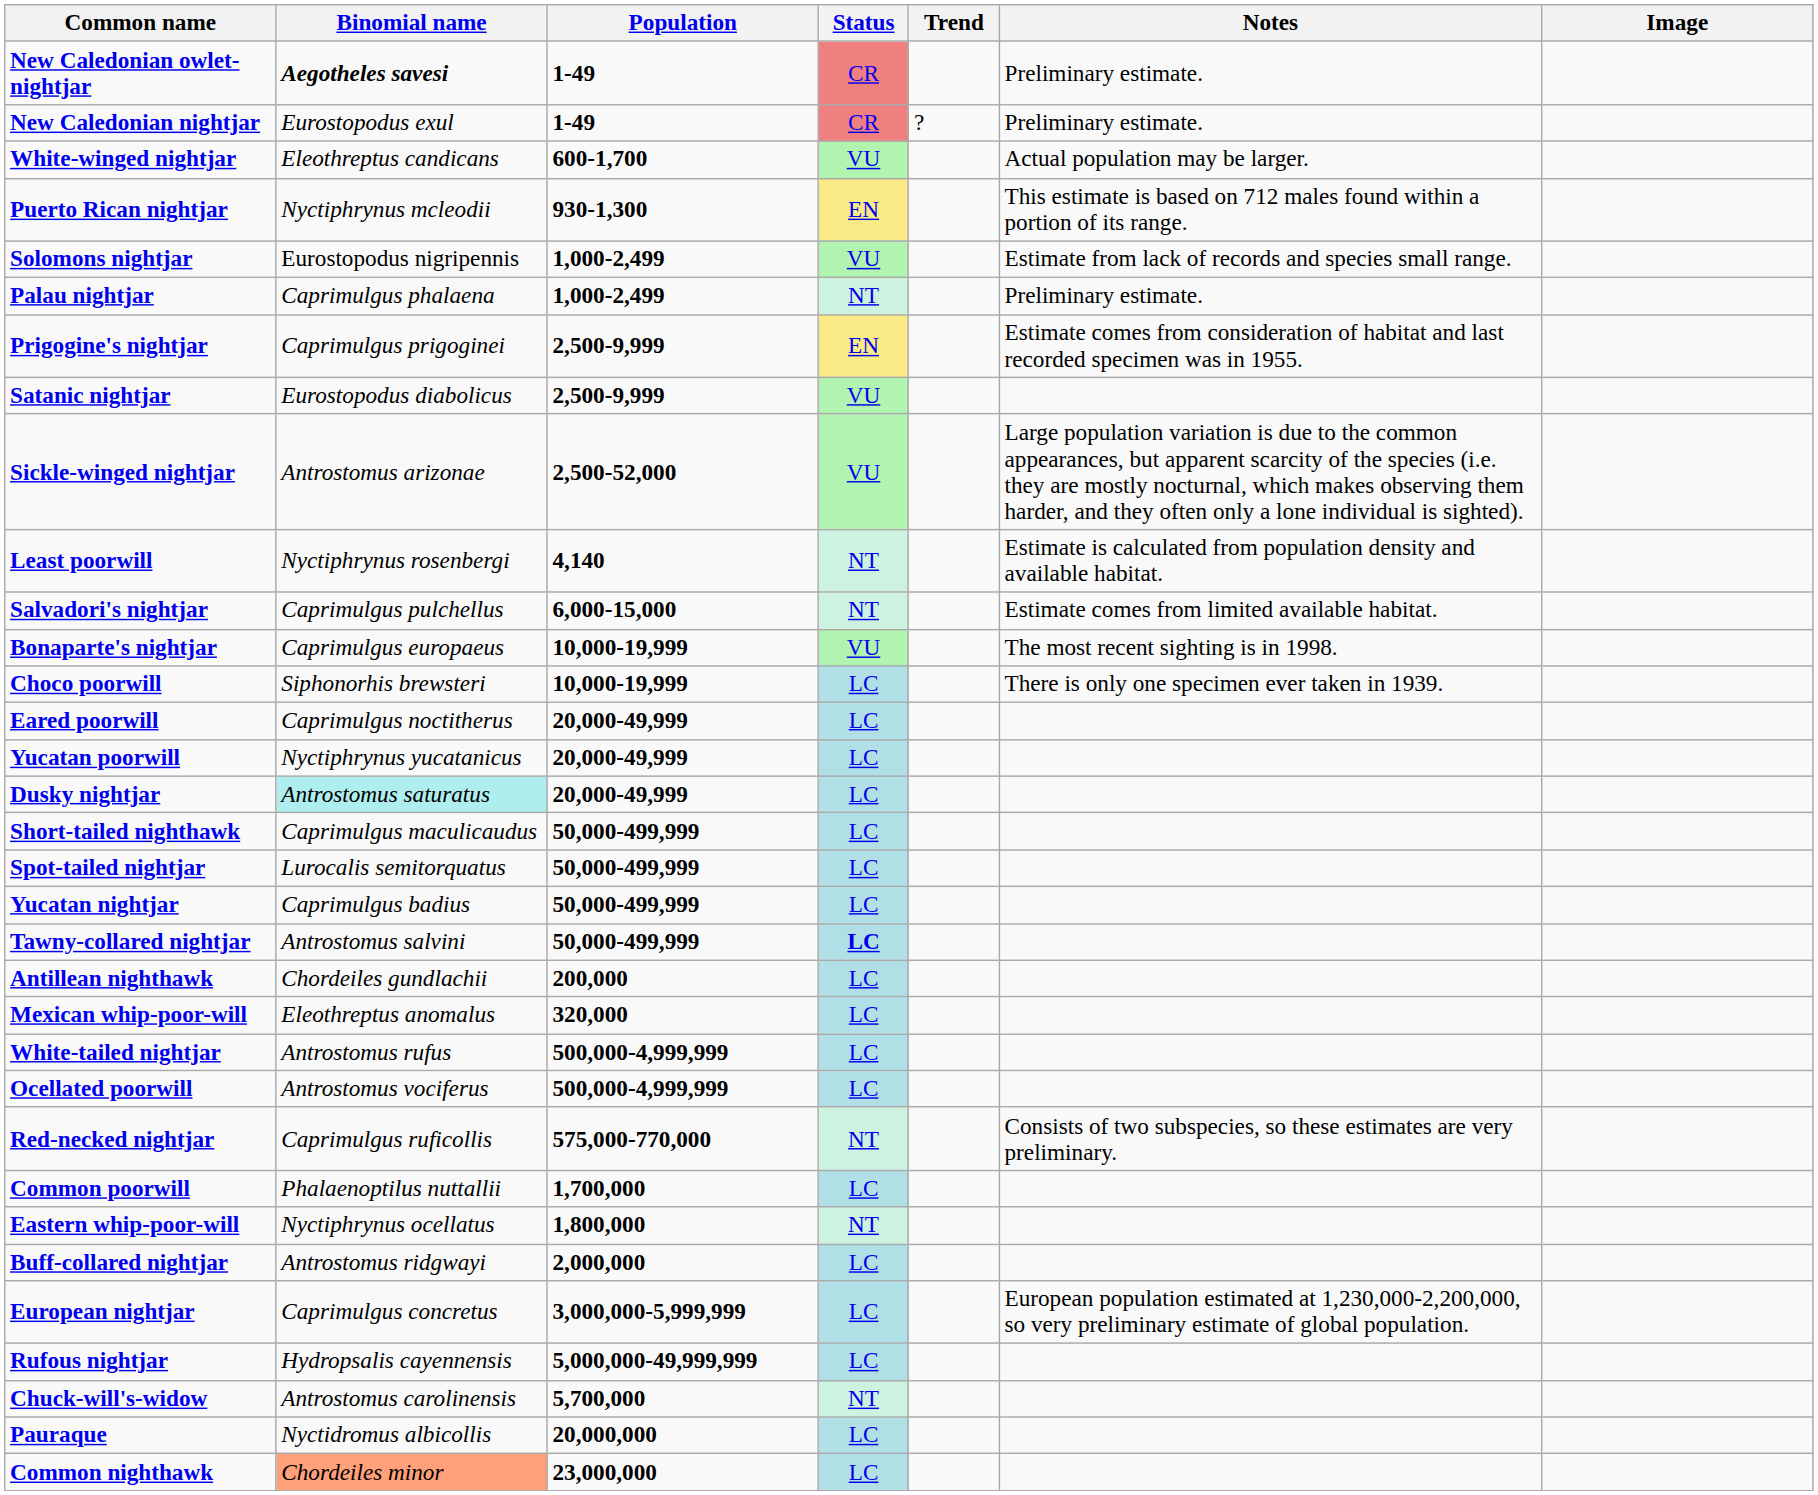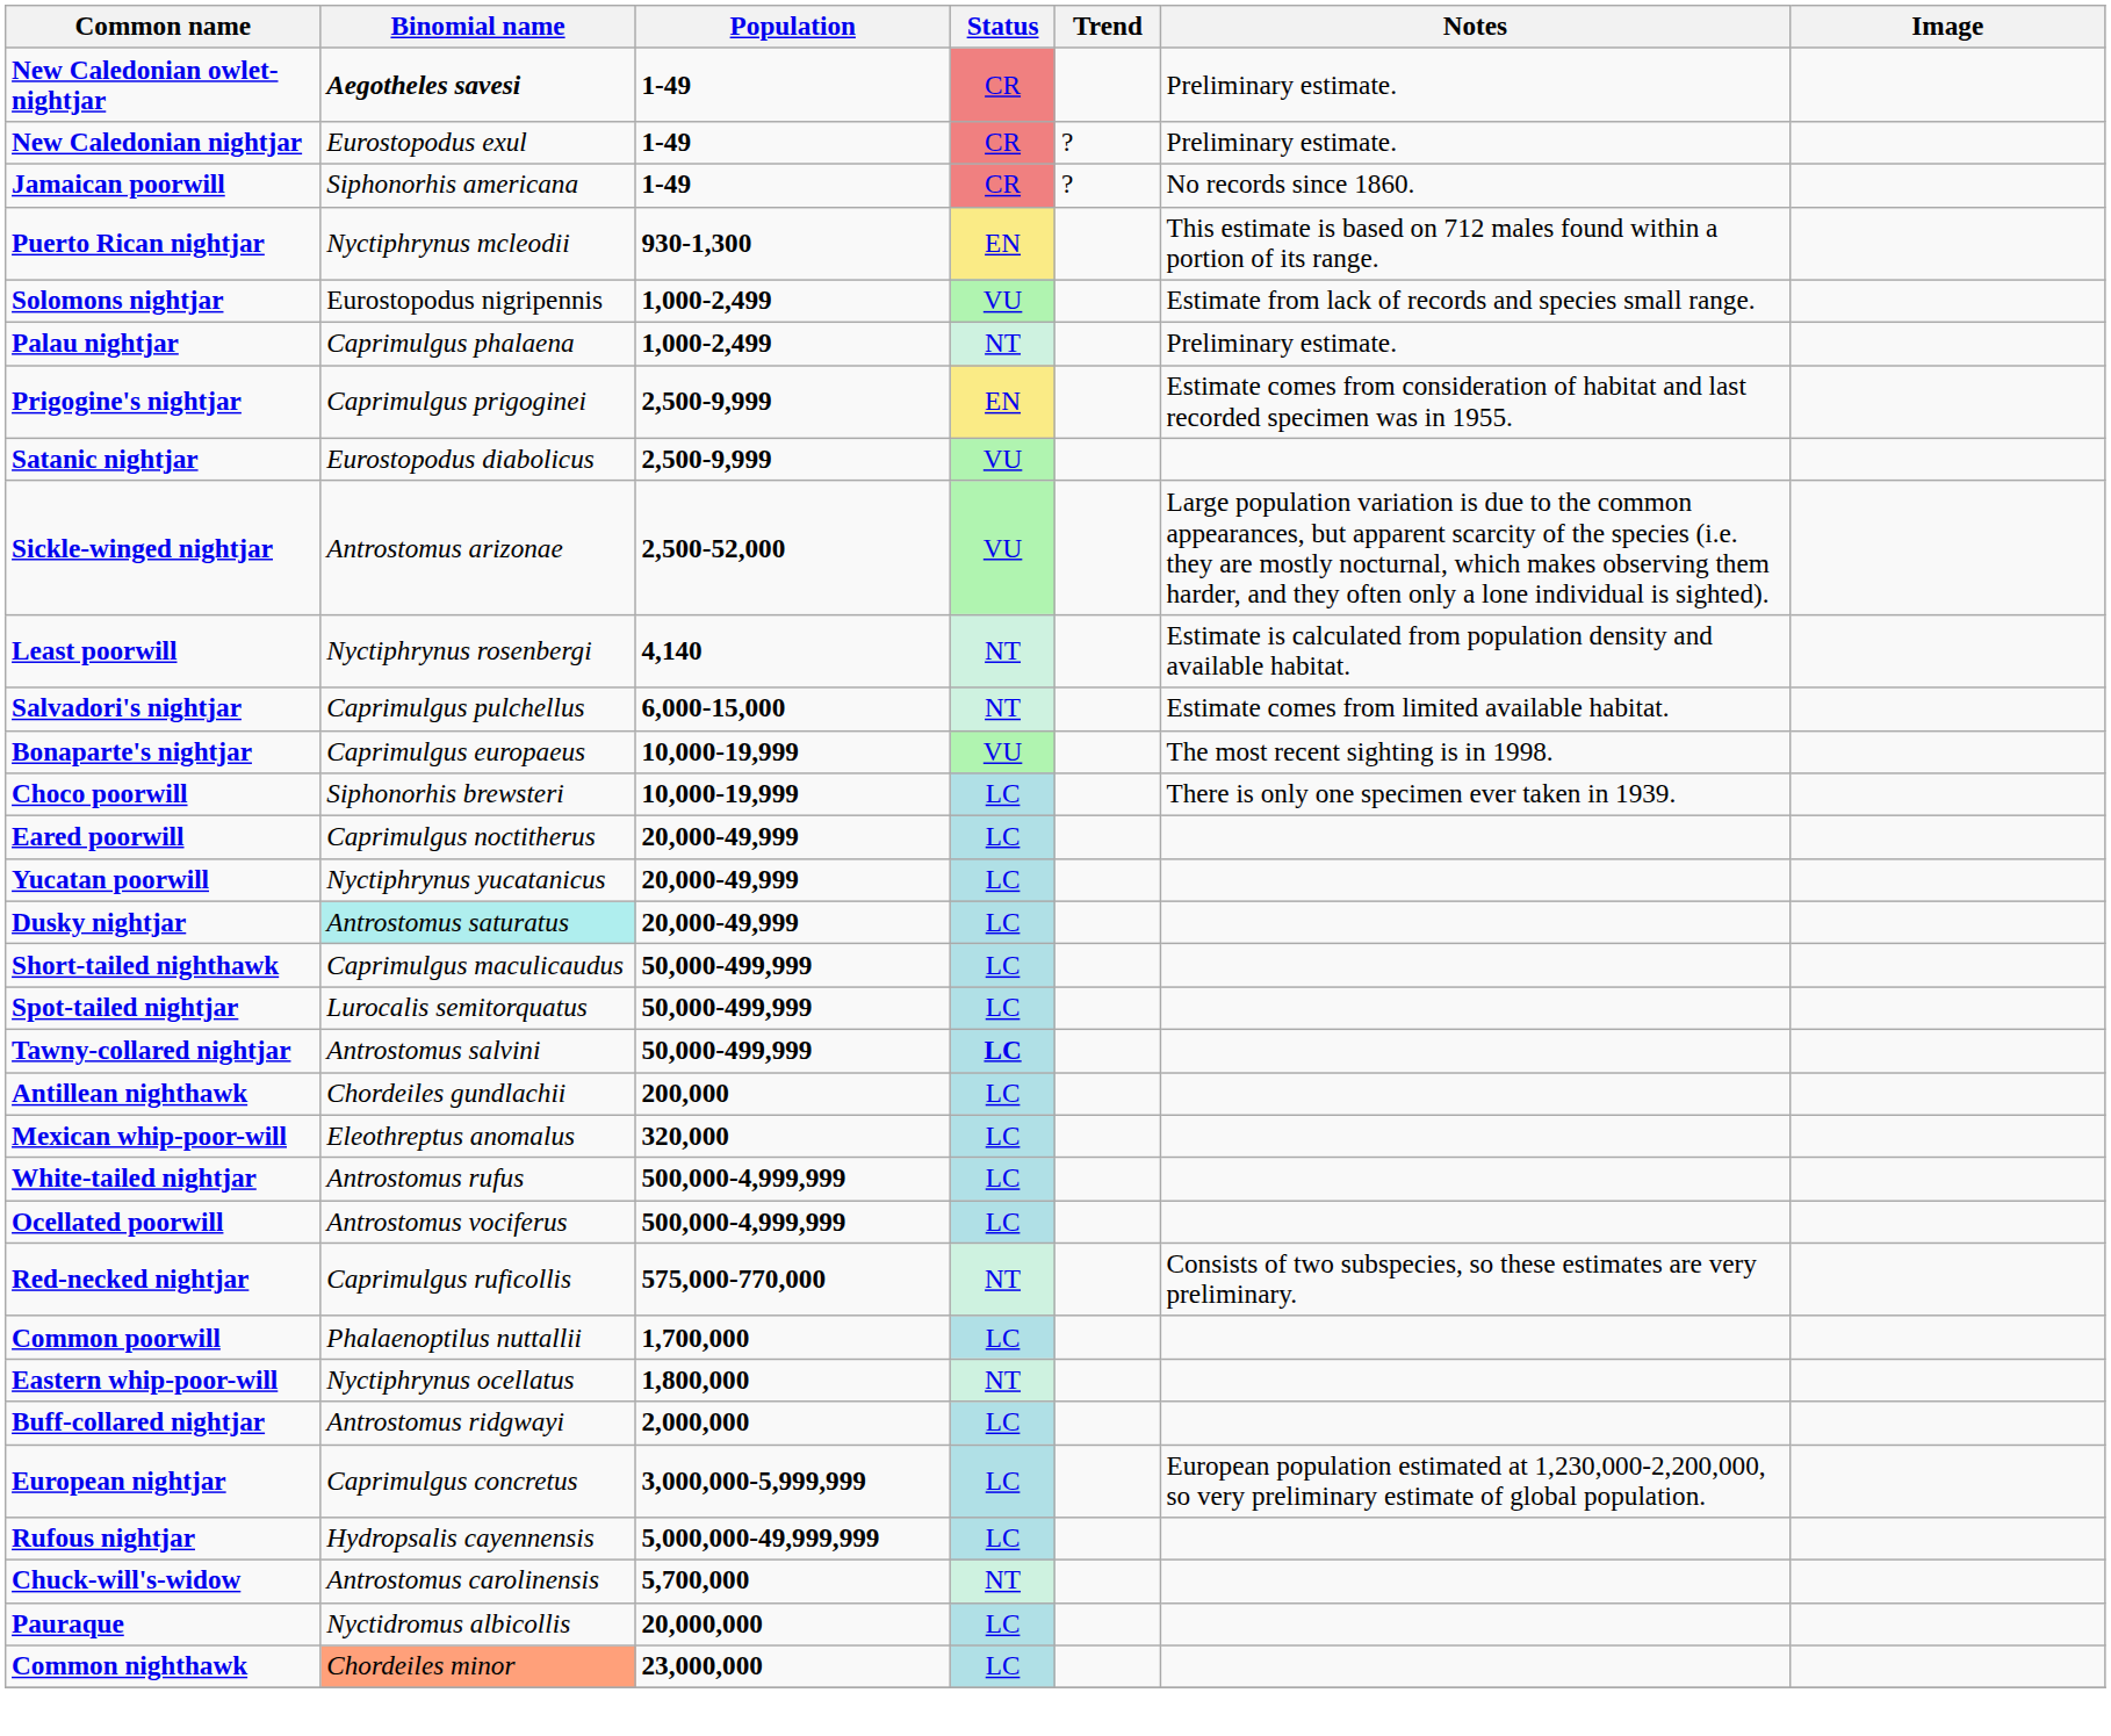+ row: Jamaican poorwill | Siphonorhis americana | 1-49 | CR | ? | No records since 1860.
- row: White-winged nightjar | Eleothreptus candicans | 600-1,700 | VU | Actual population may be larger.
- row: Yucatan nightjar | Caprimulgus badius | 50,000-499,999 | LC
